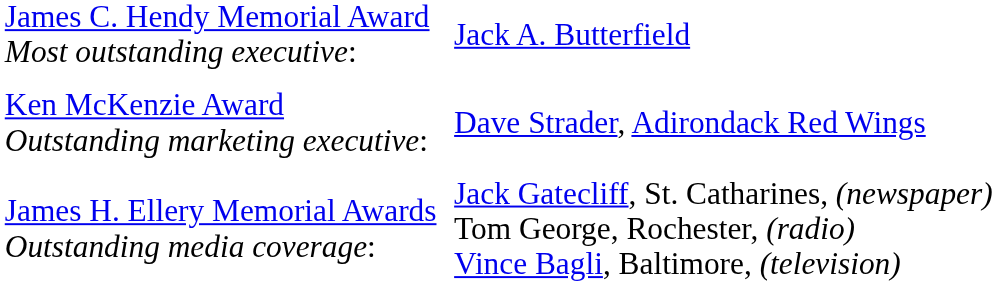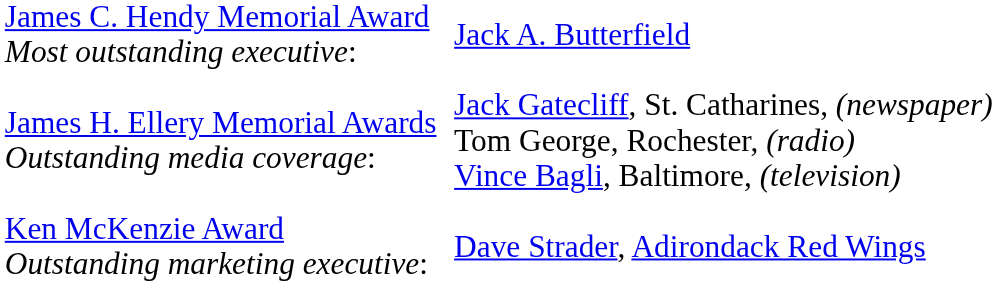rows swapped: James H. Ellery Memorial Awards Outstanding media coverage: <-> Ken McKenzie Award Outstanding marketing executive:
